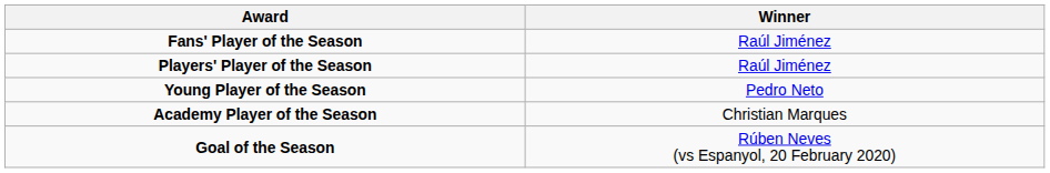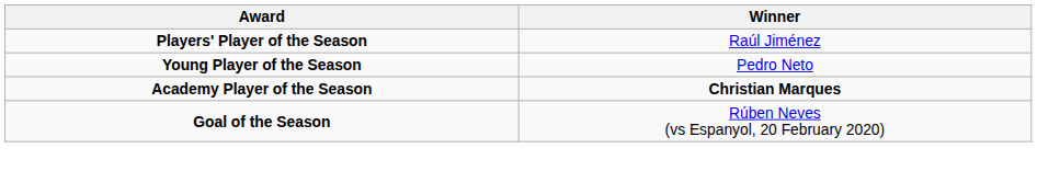- row: Fans' Player of the Season | Raúl Jiménez
Academy Player of the Season | Winner: normal -> bold
